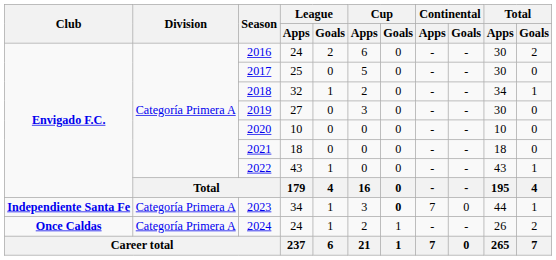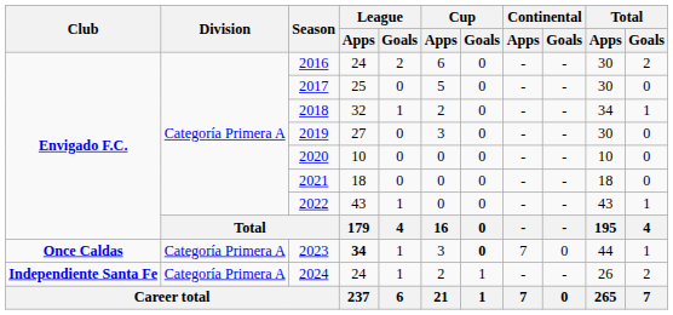2023 | Club: Independiente Santa Fe -> Once Caldas
2023 | League / Apps: normal -> bold
2024 | Club: Once Caldas -> Independiente Santa Fe
